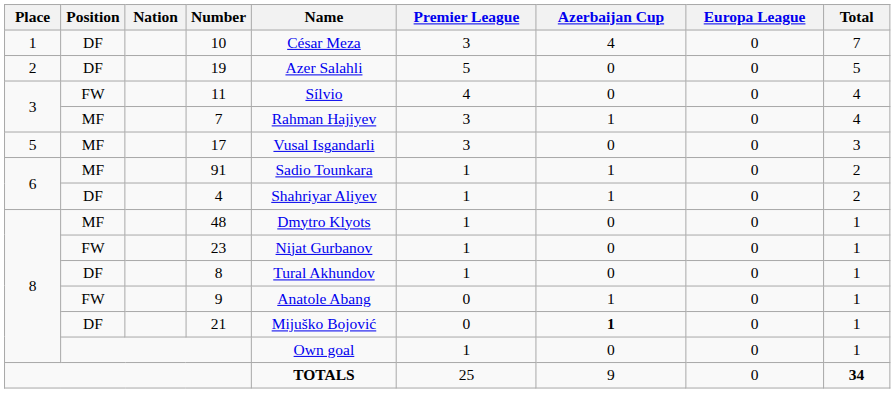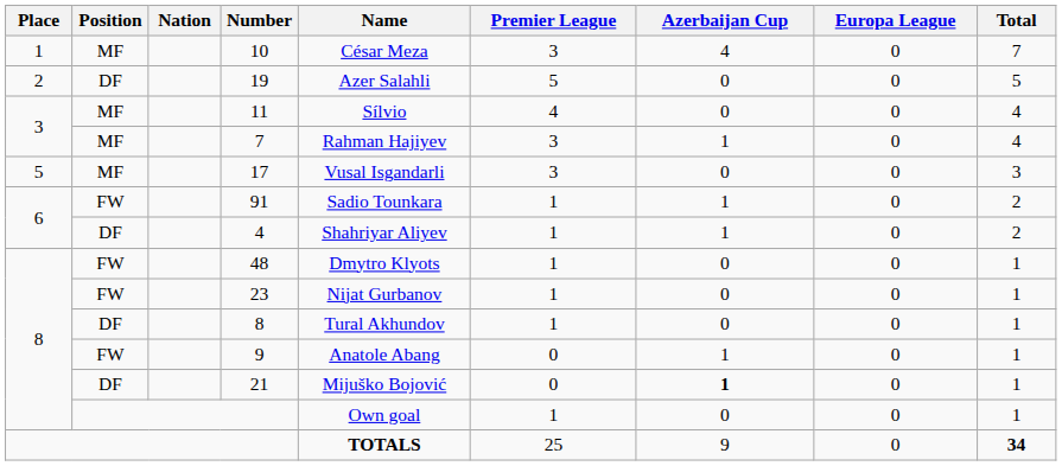10 | Position: DF -> MF
11 | Position: FW -> MF
91 | Position: MF -> FW
48 | Position: MF -> FW
